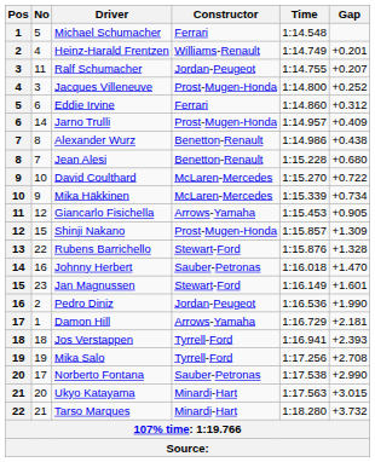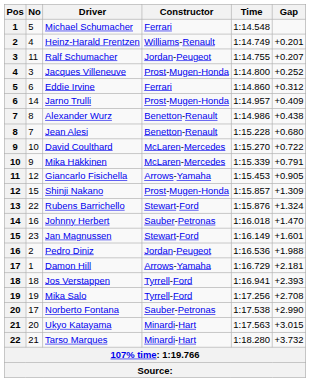Mika Häkkinen | Gap: +0.734 -> +0.791
Rubens Barrichello | Gap: +1.328 -> +1.324
Pedro Diniz | Gap: +1.990 -> +1.988
